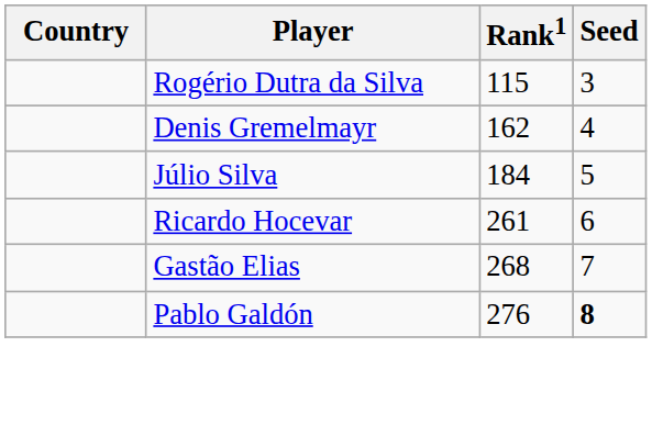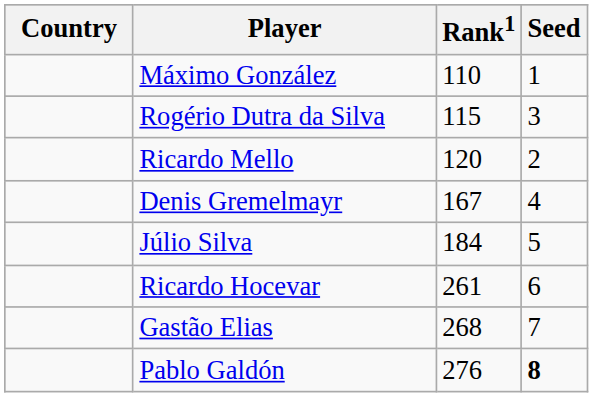+ row: Máximo González | 110 | 1
+ row: Ricardo Mello | 120 | 2
Denis Gremelmayr | Rank1: 162 -> 167
